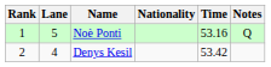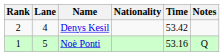rows swapped: Noè Ponti <-> Denys Kesil
